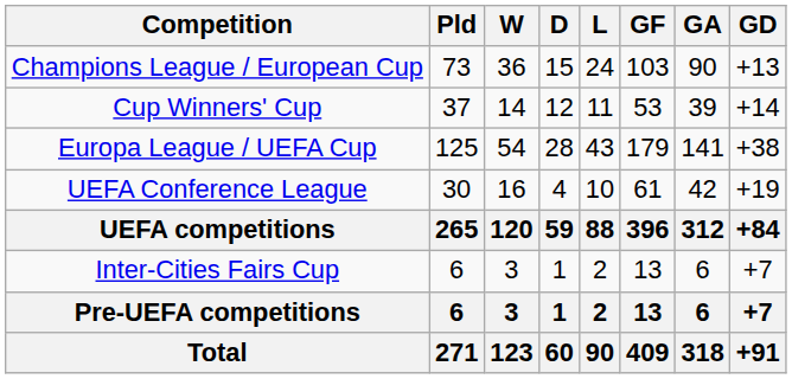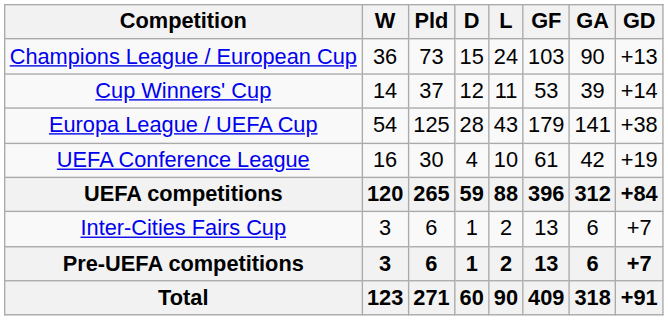columns swapped: Pld <-> W
